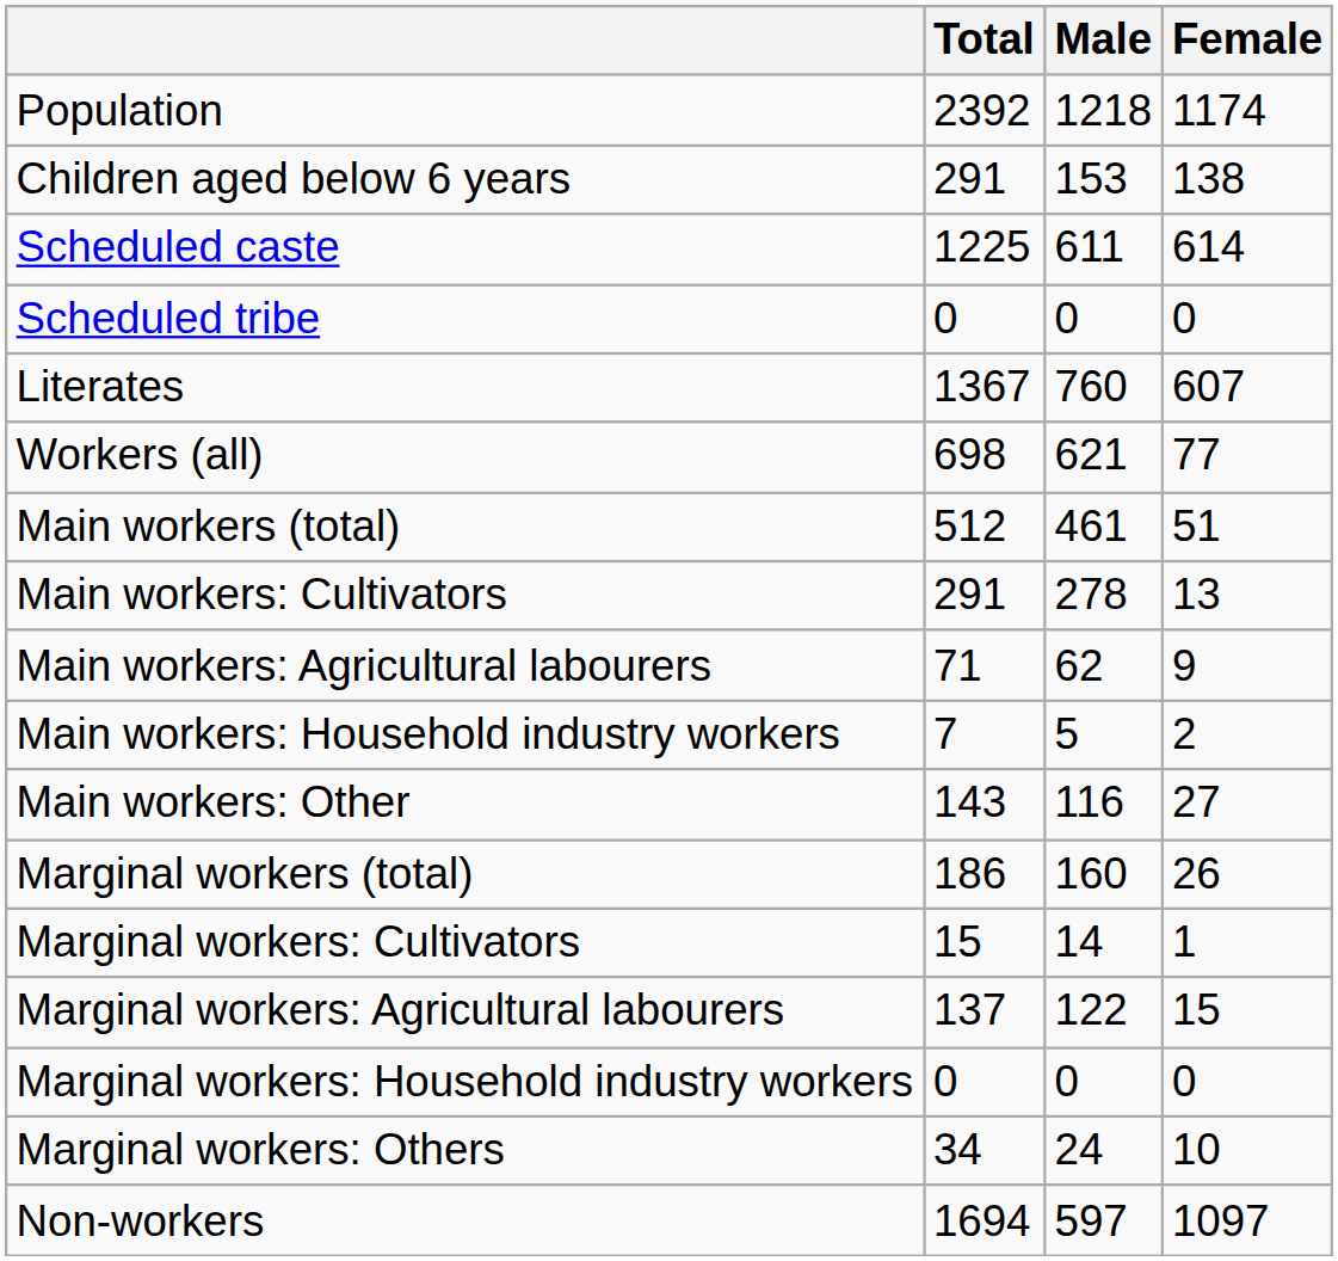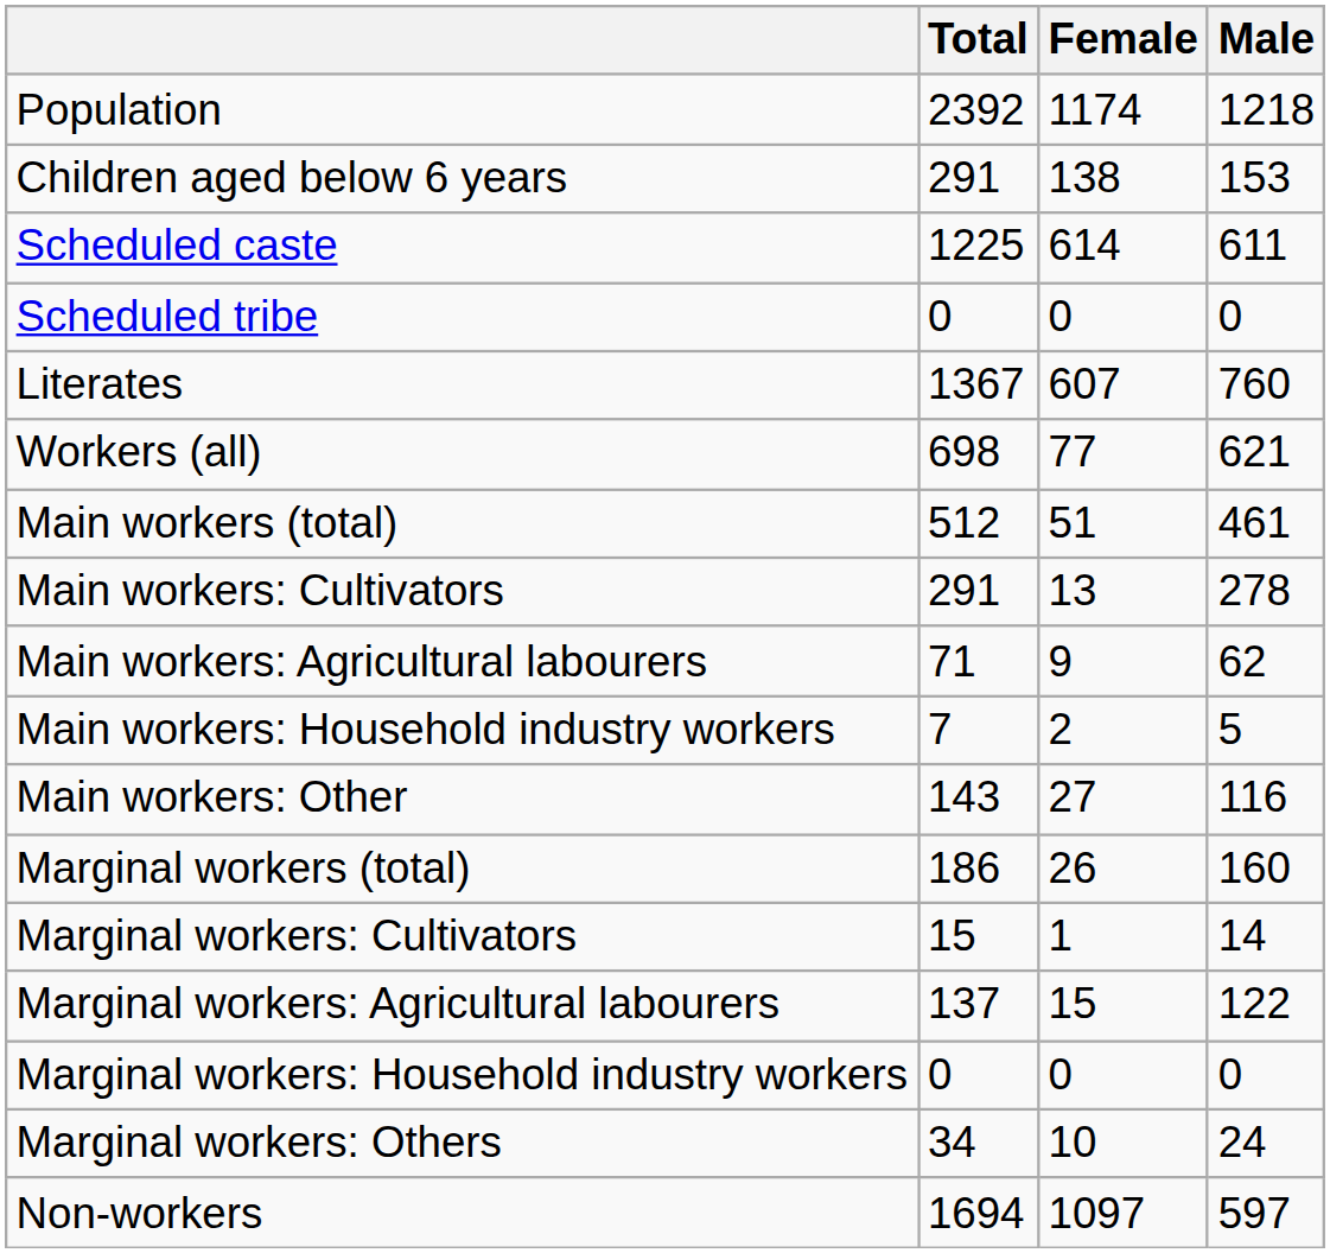columns swapped: Male <-> Female
